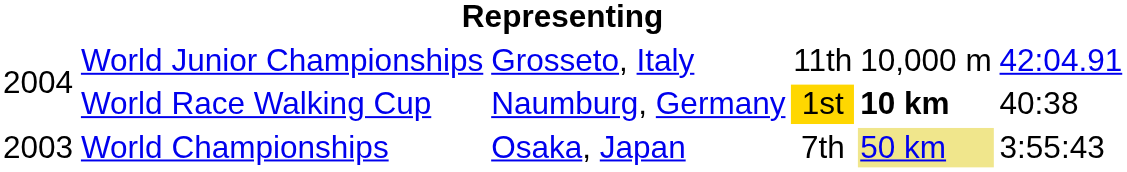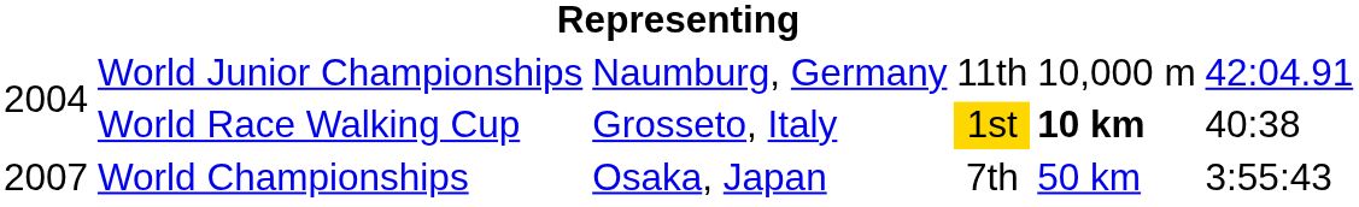World Junior Championships | column 3: Grosseto, Italy -> Naumburg, Germany
World Race Walking Cup | column 3: Naumburg, Germany -> Grosseto, Italy
World Championships | column 1: 2003 -> 2007
World Championships | column 5: khaki background -> no background
